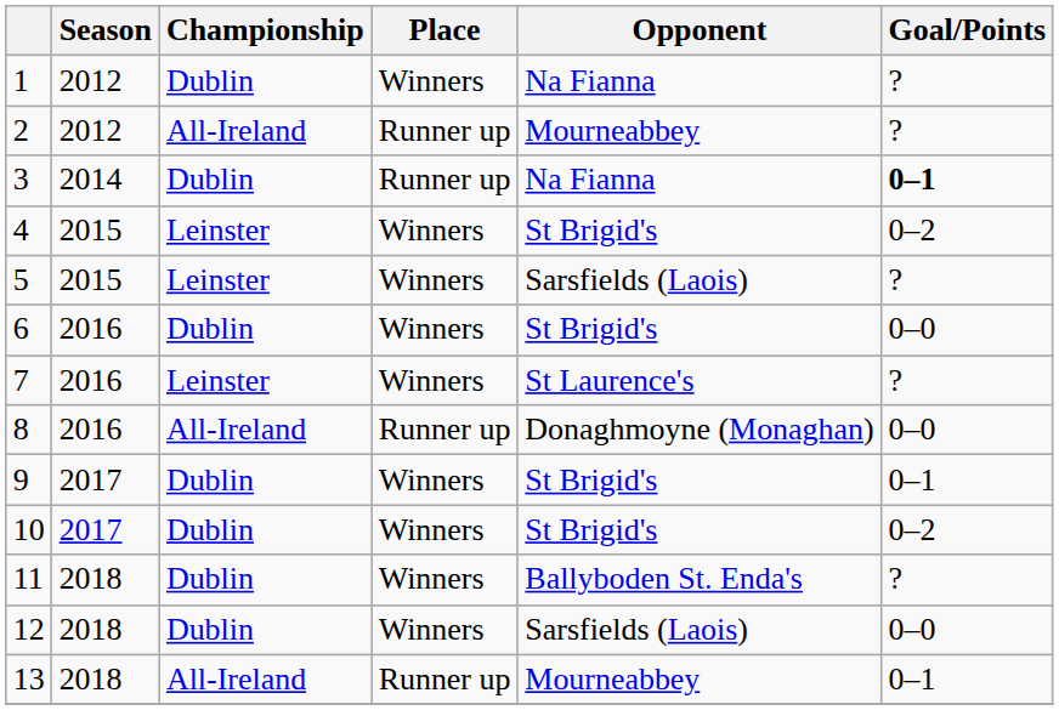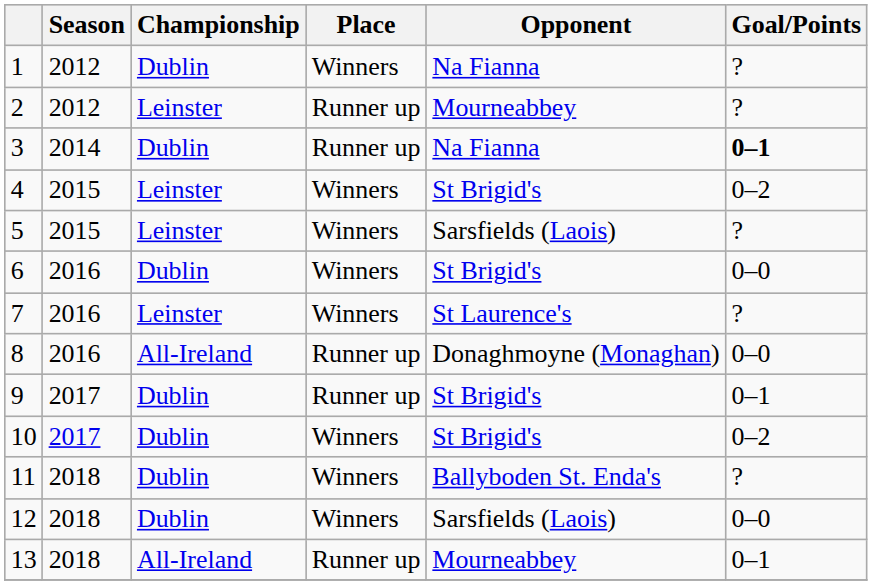2 | Championship: All-Ireland -> Leinster
9 | Place: Winners -> Runner up
